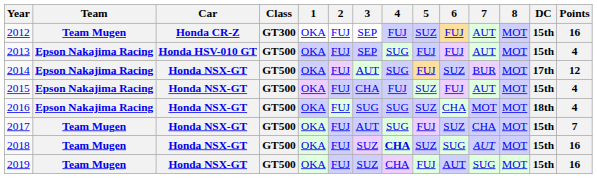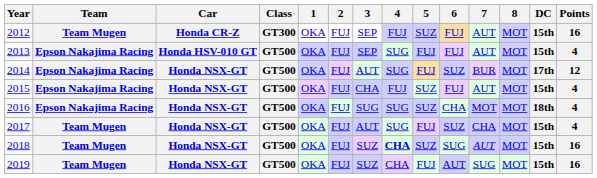2017 | Points: 7 -> 4
